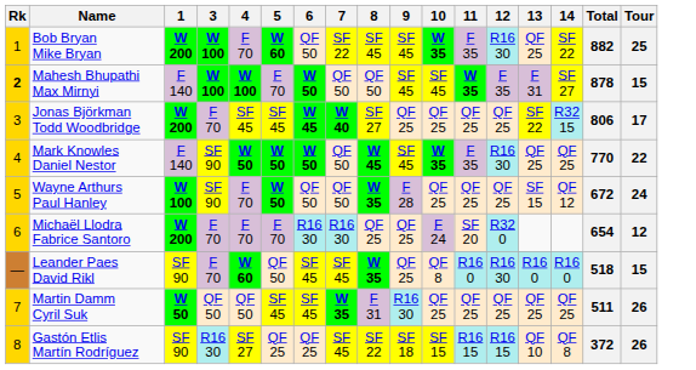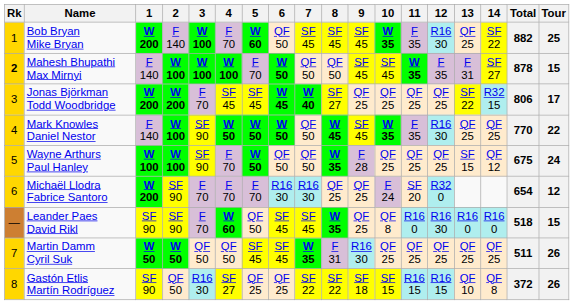+ column: 2 | F 140 | W 100 | W 200 | W 100 | W 100 | SF 90 | SF 90 | W 50 | QF 50
Bob Bryan Mike Bryan | 7: SF 22 -> SF 45
Wayne Arthurs Paul Hanley | Total: 672 -> 675
Gastón Etlis Martín Rodríguez | 7: SF 45 -> SF 22
